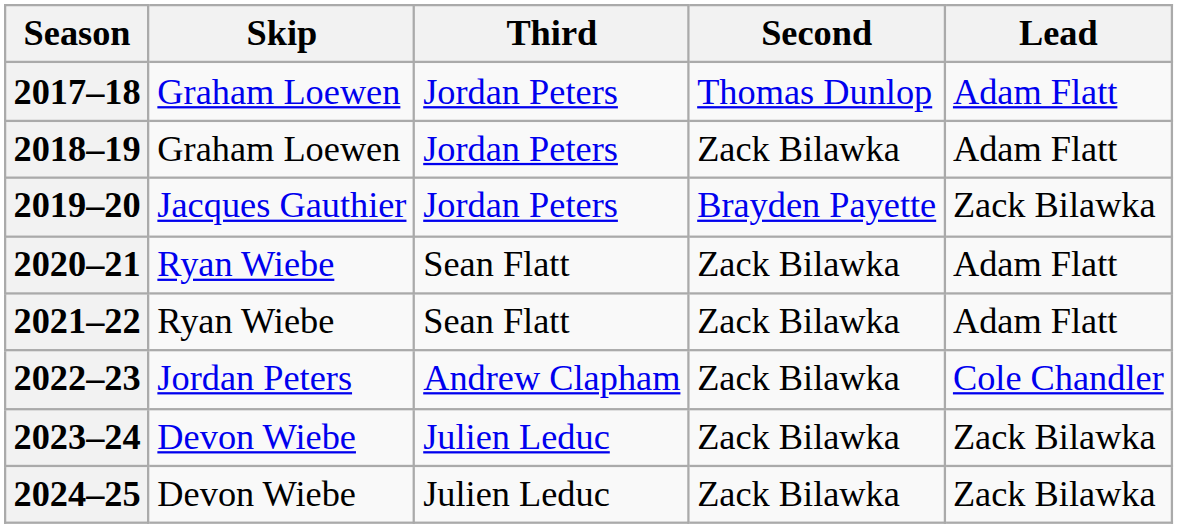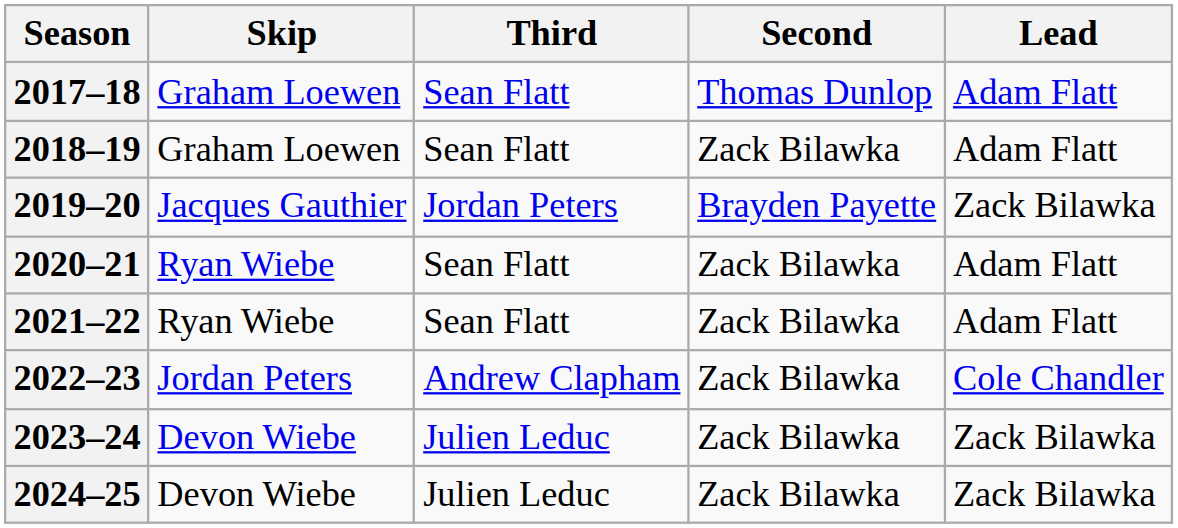2017–18 | Third: Jordan Peters -> Sean Flatt
2018–19 | Third: Jordan Peters -> Sean Flatt
